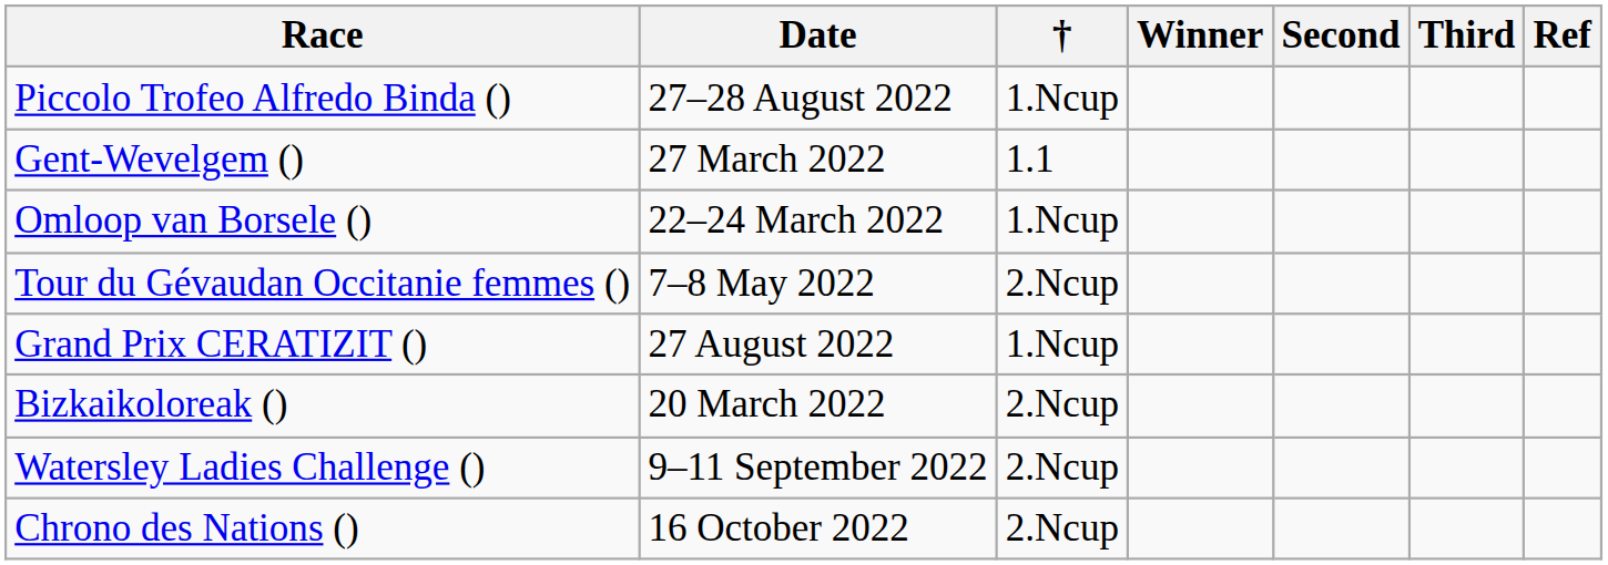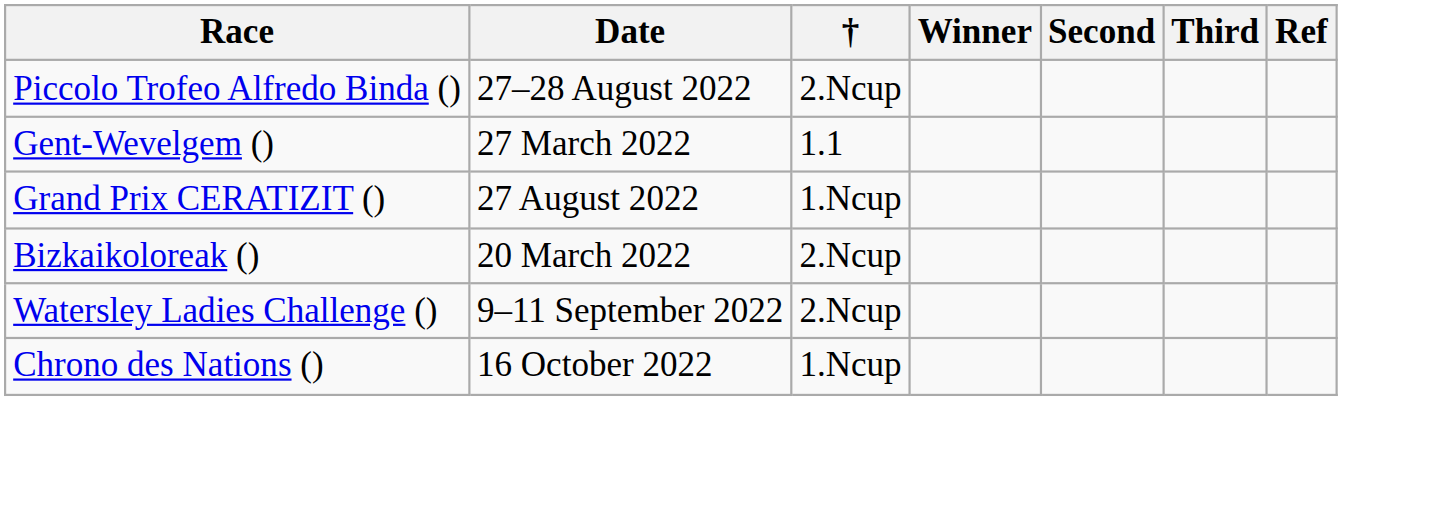Piccolo Trofeo Alfredo Binda () | †: 1.Ncup -> 2.Ncup
- row: Omloop van Borsele () | 22–24 March 2022 | 1.Ncup
- row: Tour du Gévaudan Occitanie femmes () | 7–8 May 2022 | 2.Ncup
Chrono des Nations () | †: 2.Ncup -> 1.Ncup
